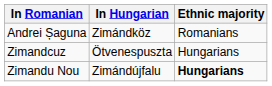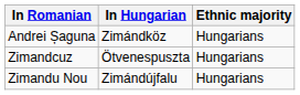Andrei Șaguna | Ethnic majority: Romanians -> Hungarians
Zimandu Nou | Ethnic majority: bold -> normal
